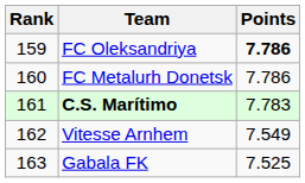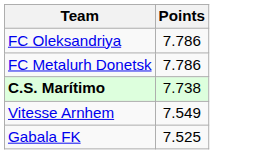- column: Rank | 159 | 160 | 161 | 162 | 163
FC Oleksandriya | Points: bold -> normal
C.S. Marítimo | Points: 7.783 -> 7.738
